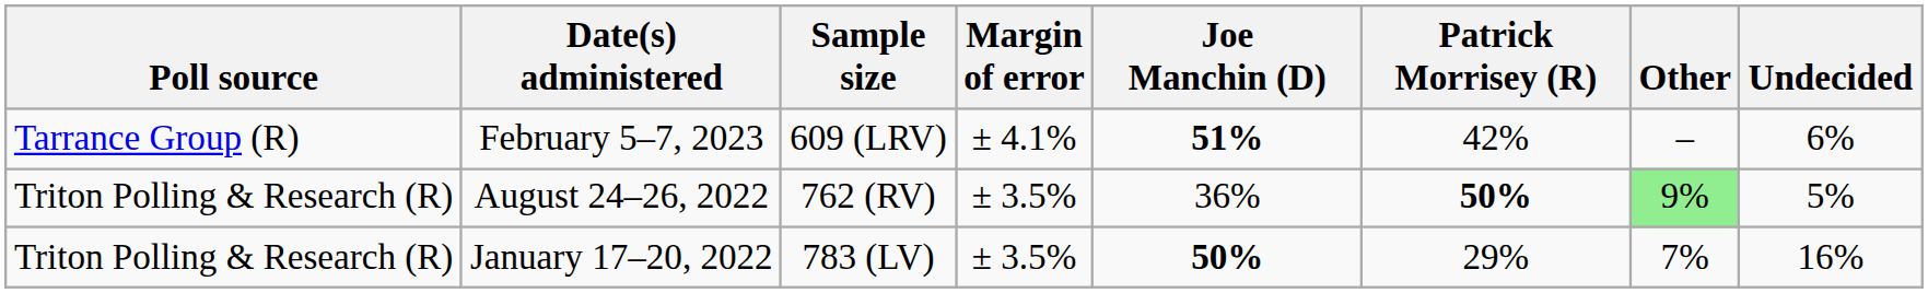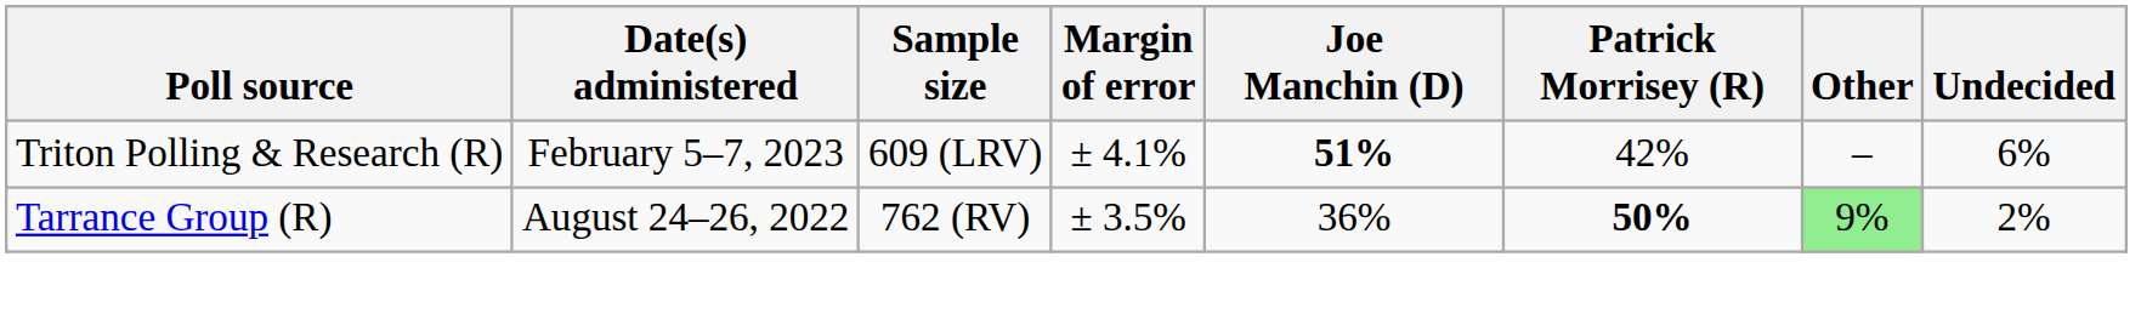February 5–7, 2023 | Poll source: Tarrance Group (R) -> Triton Polling & Research (R)
August 24–26, 2022 | Poll source: Triton Polling & Research (R) -> Tarrance Group (R)
August 24–26, 2022 | Undecided: 5% -> 2%
- row: Triton Polling & Research (R) | January 17–20, 2022 | 783 (LV) | ± 3.5% | 50% | 29% | 7% | 16%
